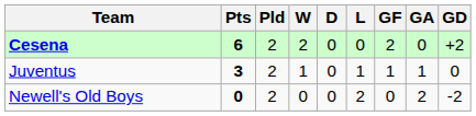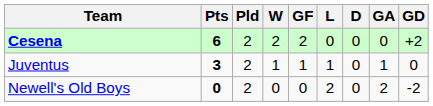columns swapped: D <-> GF
